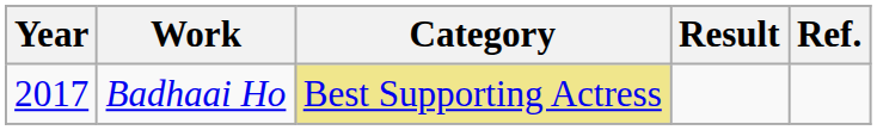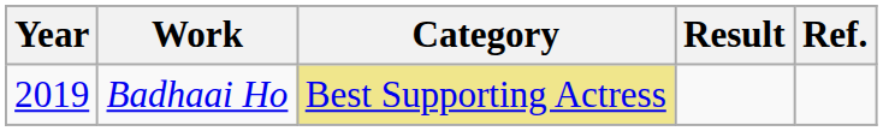Badhaai Ho | Year: 2017 -> 2019
